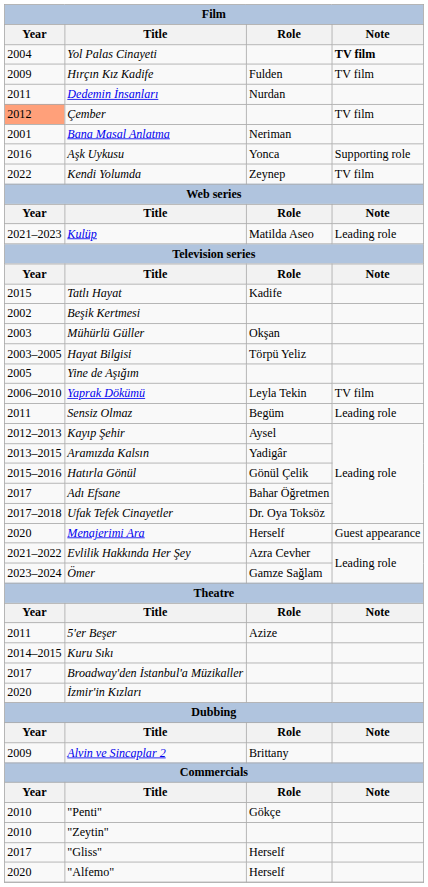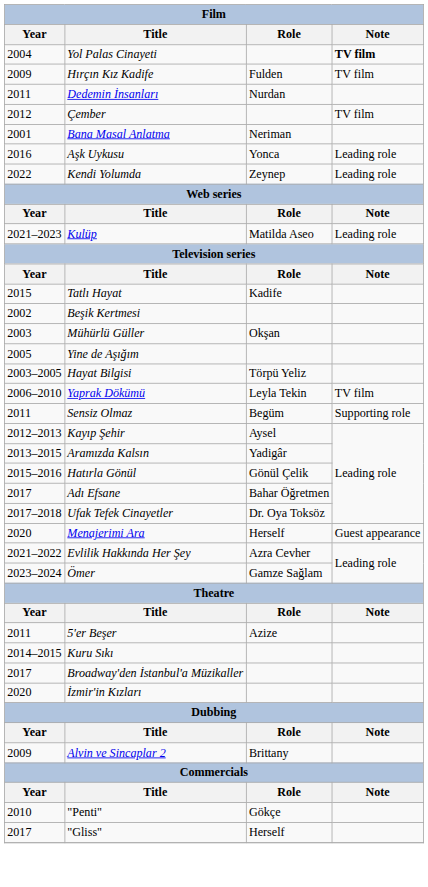Çember | Year: lightsalmon background -> no background
Aşk Uykusu | Note: Supporting role -> Leading role
Kendi Yolumda | Note: TV film -> Leading role
rows swapped: Hayat Bilgisi <-> Yine de Aşığım
Sensiz Olmaz | Note: Leading role -> Supporting role
- row: 2010 | "Zeytin"
- row: 2020 | "Alfemo" | Herself
